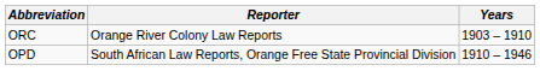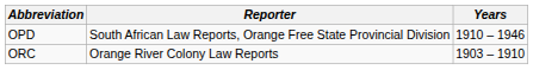rows swapped: ORC <-> OPD
